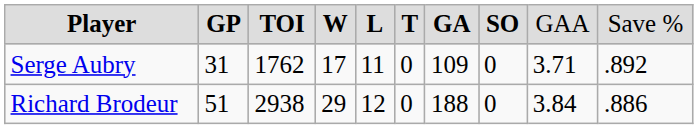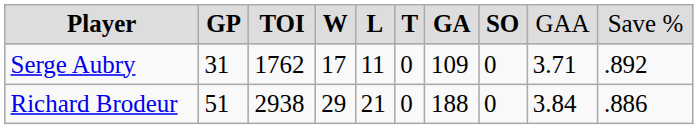Richard Brodeur | column 5: 12 -> 21
